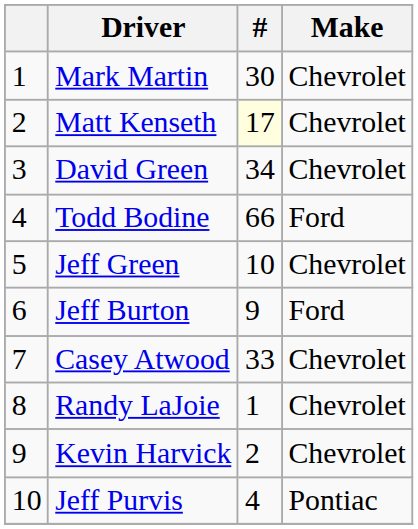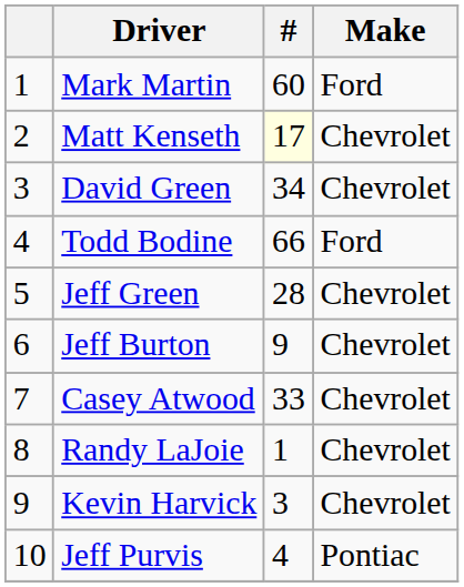Mark Martin | #: 30 -> 60
Mark Martin | Make: Chevrolet -> Ford
Jeff Green | #: 10 -> 28
Jeff Burton | Make: Ford -> Chevrolet
Kevin Harvick | #: 2 -> 3
